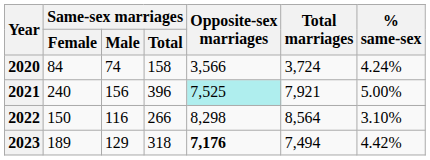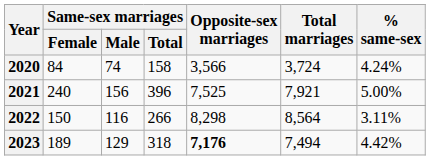2021 | Opposite-sex marriages: paleturquoise background -> no background
2022 | % same-sex: 3.10% -> 3.11%
